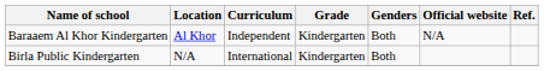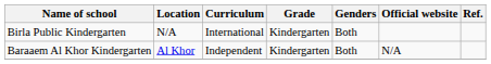rows swapped: Baraaem Al Khor Kindergarten <-> Birla Public Kindergarten
